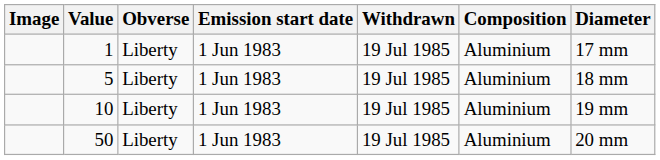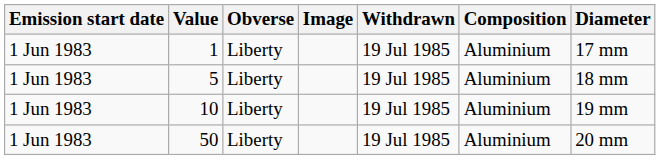columns swapped: Image <-> Emission start date
